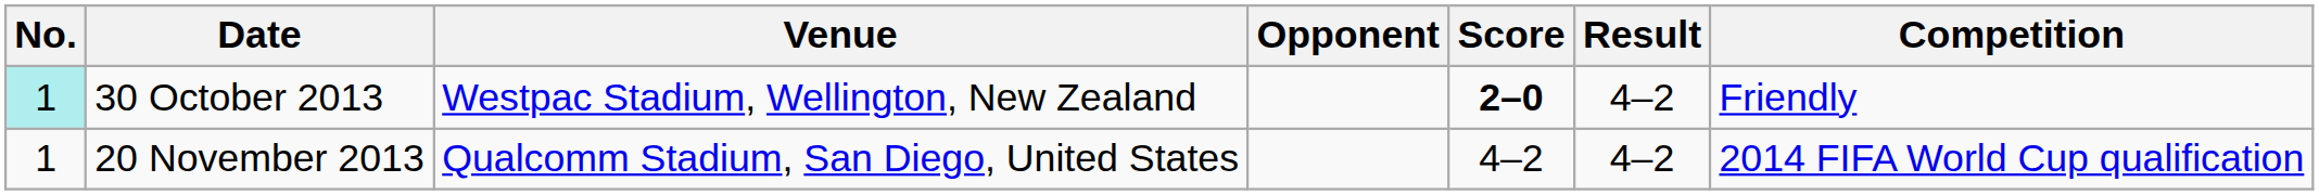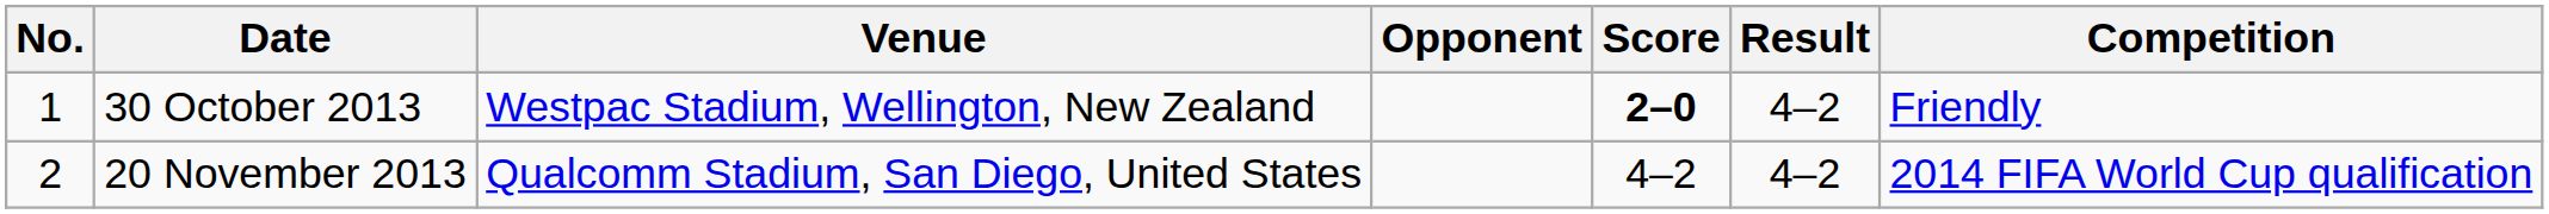30 October 2013 | No.: paleturquoise background -> no background
20 November 2013 | No.: 1 -> 2
